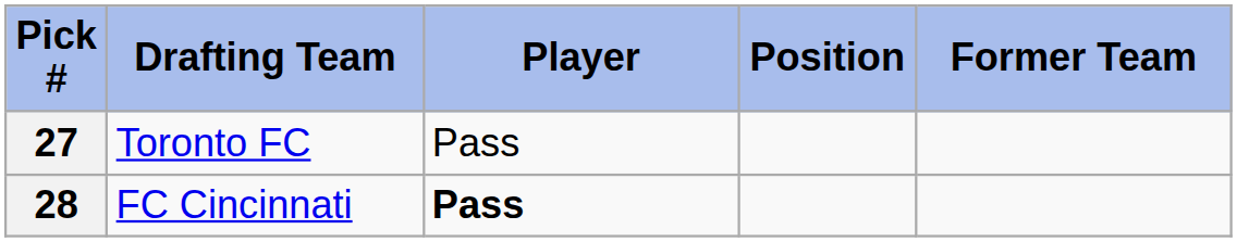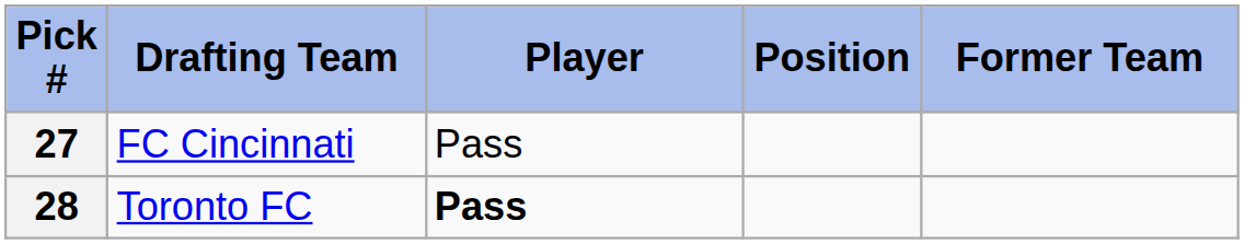27 | Drafting Team: Toronto FC -> FC Cincinnati
28 | Drafting Team: FC Cincinnati -> Toronto FC
